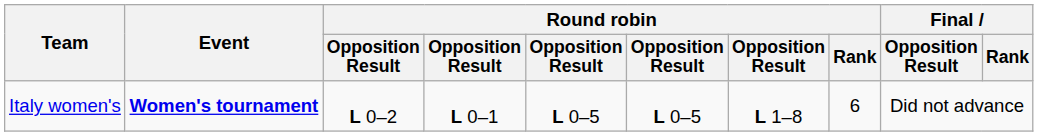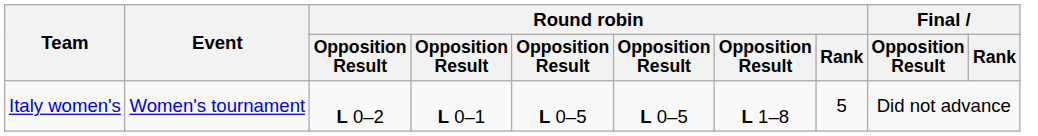Italy women's | Event: bold -> normal
Italy women's | Round robin / Rank: 6 -> 5
